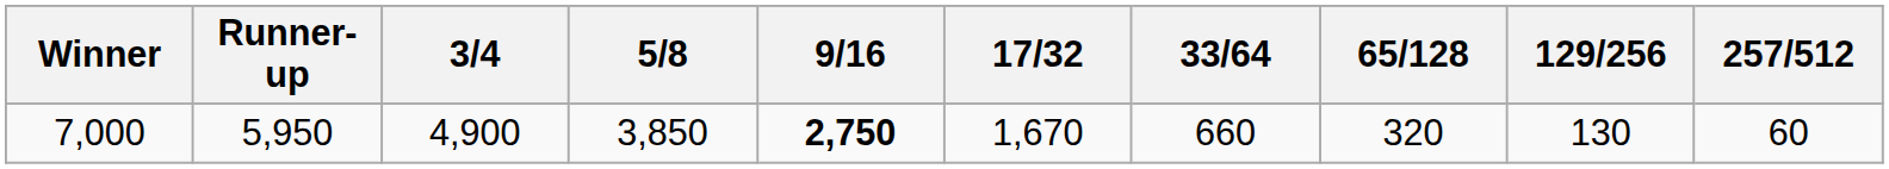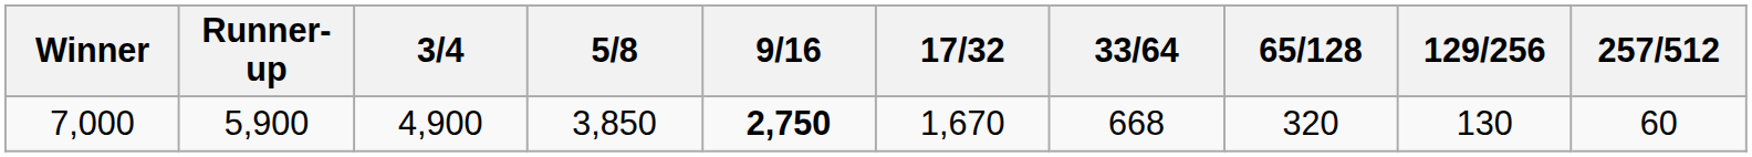7,000 | Runner-up: 5,950 -> 5,900
7,000 | 33/64: 660 -> 668
